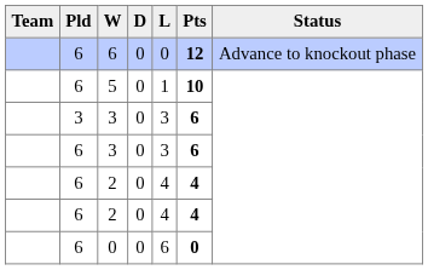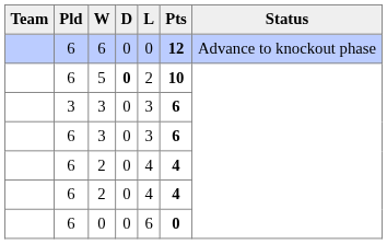5 | D: normal -> bold
5 | L: 1 -> 2
